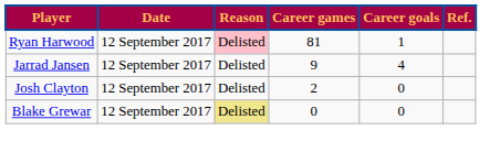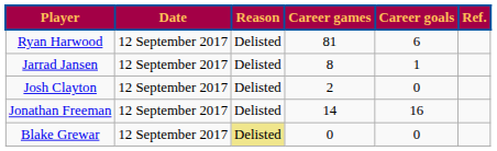Ryan Harwood | Reason: pink background -> no background
Ryan Harwood | Career goals: 1 -> 6
Jarrad Jansen | Career games: 9 -> 8
Jarrad Jansen | Career goals: 4 -> 1
+ row: Jonathan Freeman | 12 September 2017 | Delisted | 14 | 16
